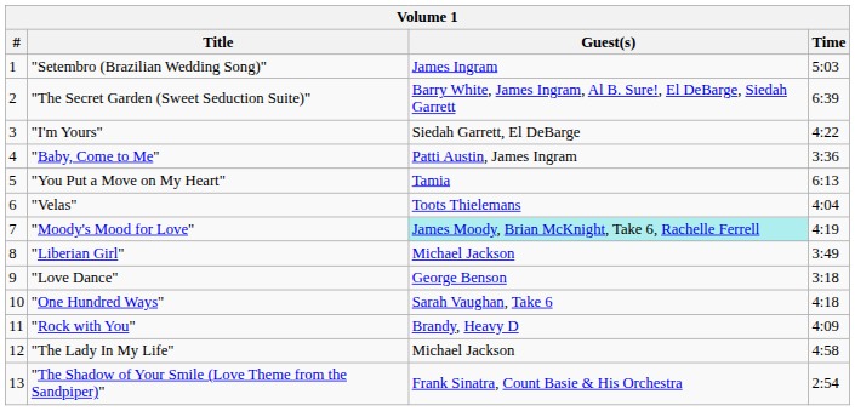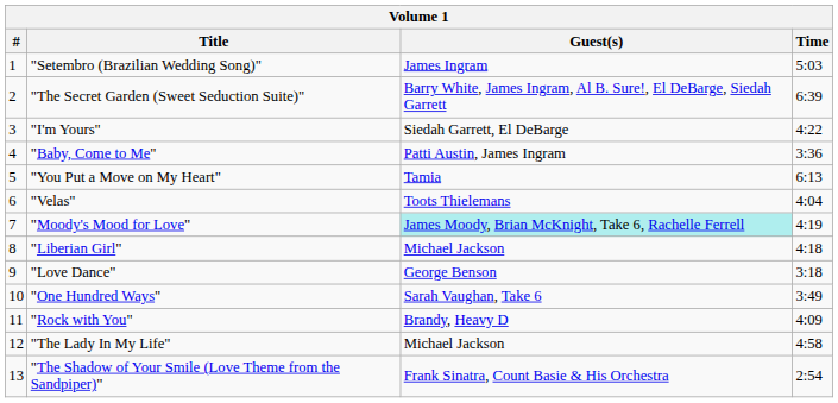"Liberian Girl" | Time: 3:49 -> 4:18
"One Hundred Ways" | Time: 4:18 -> 3:49
